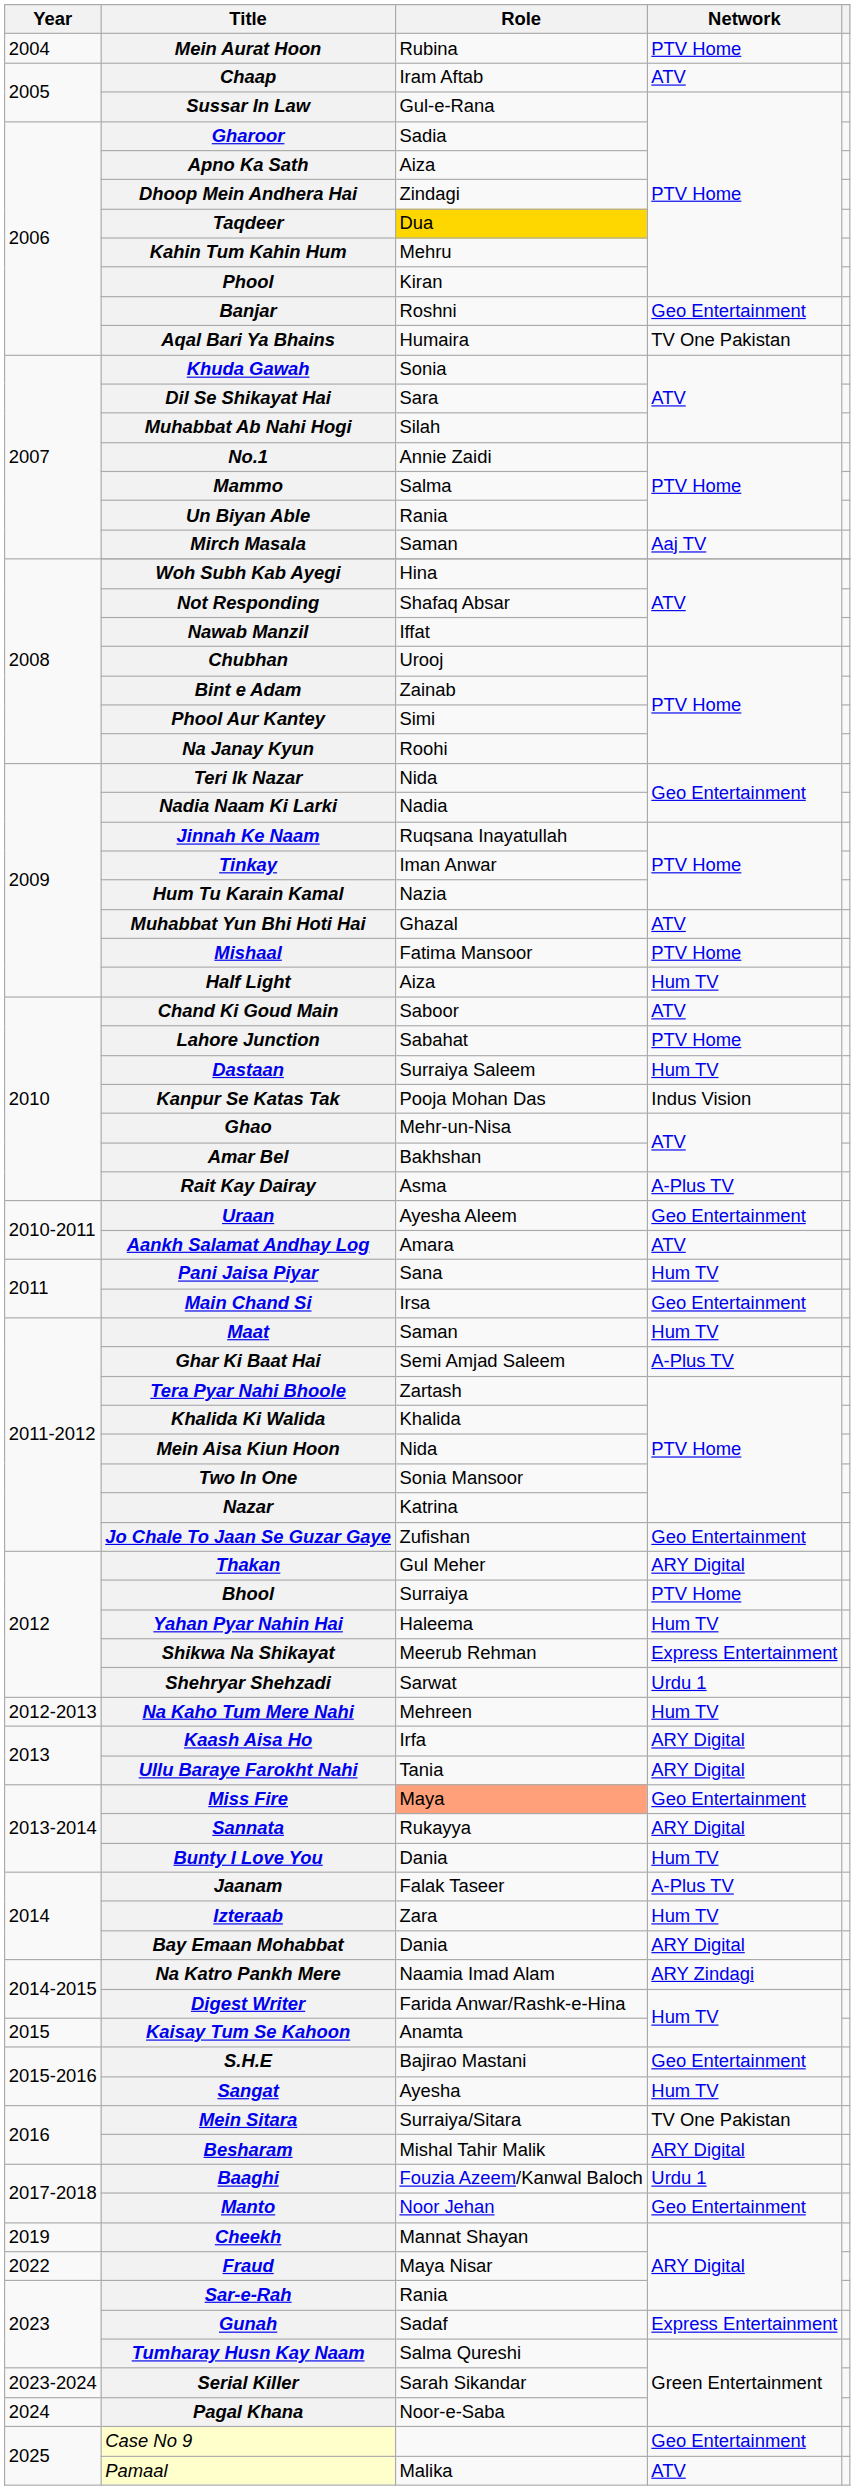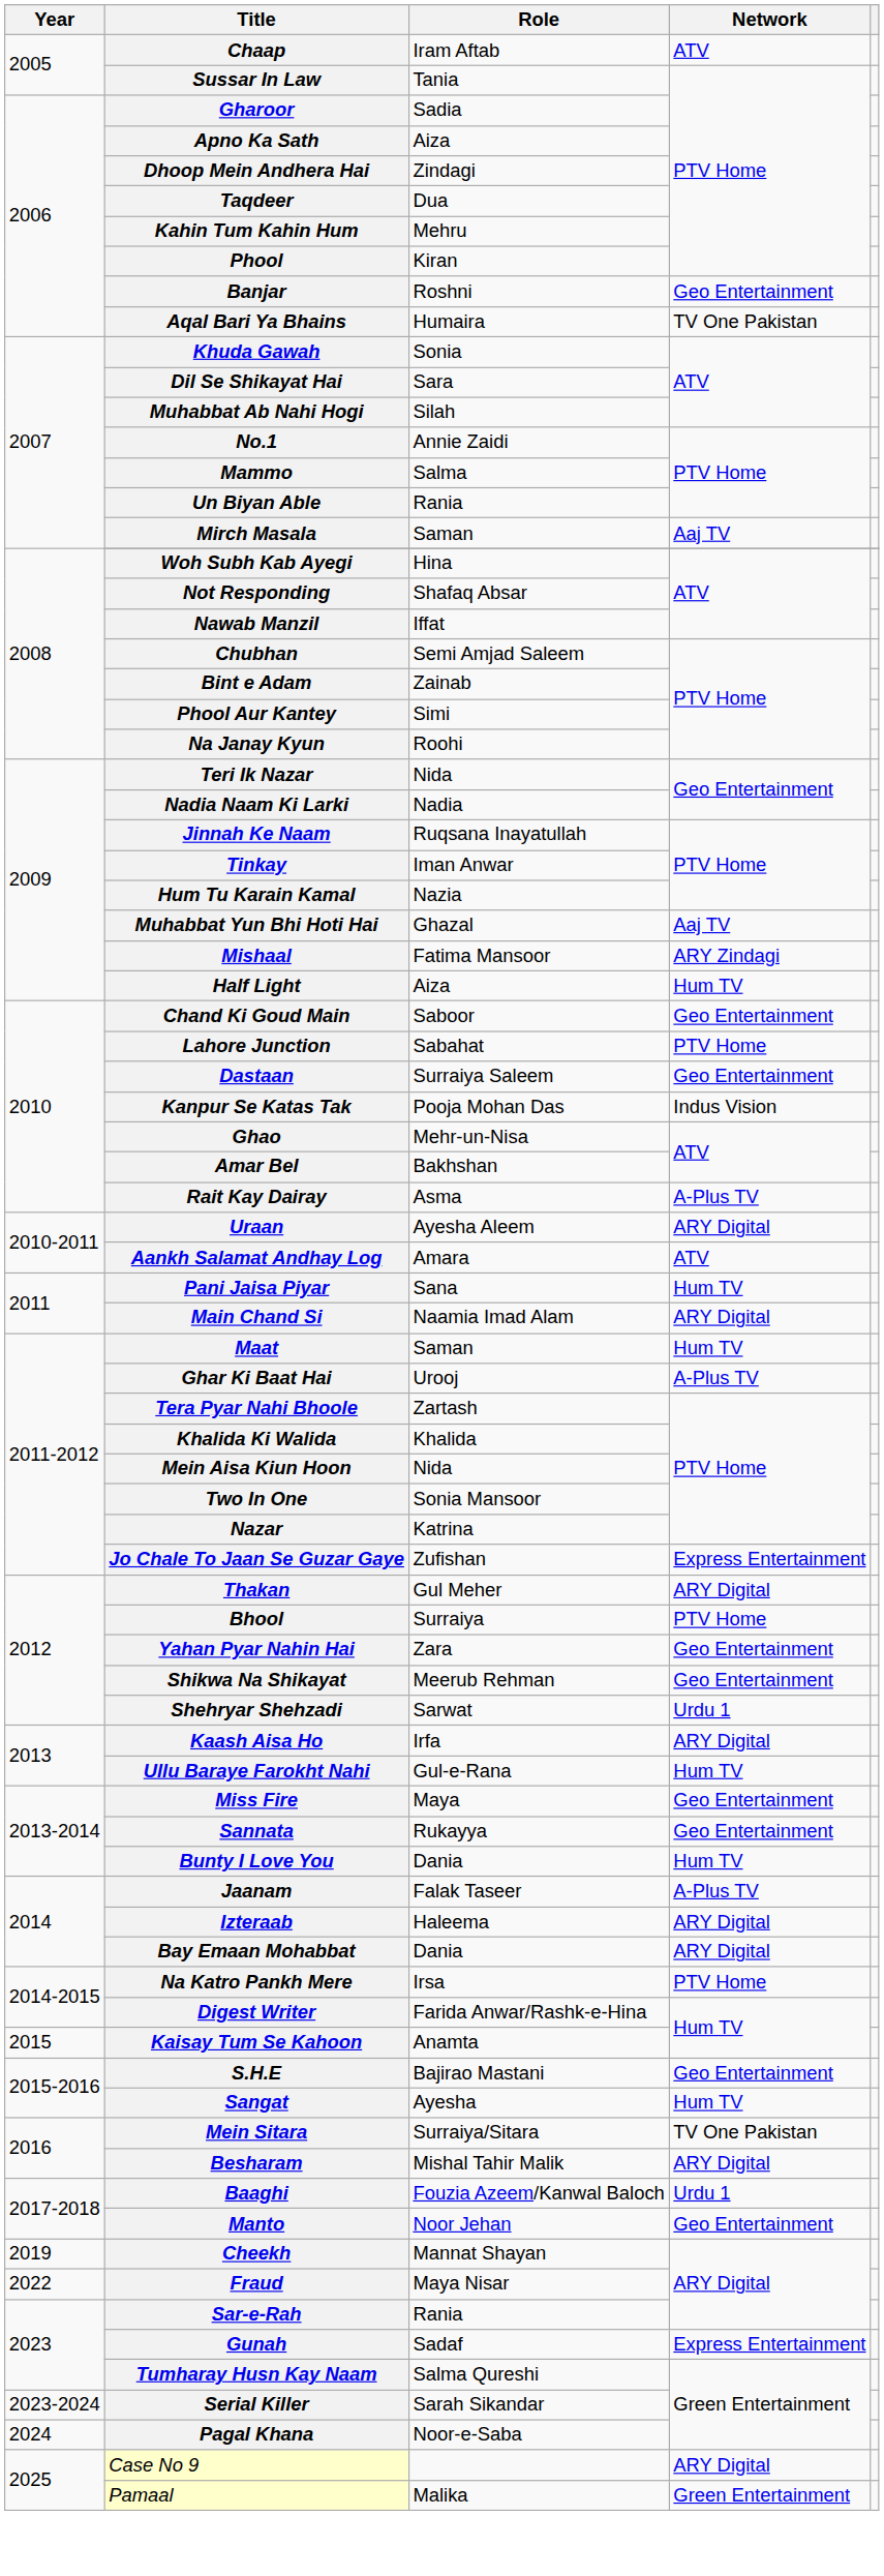- row: 2004 | Mein Aurat Hoon | Rubina | PTV Home
Sussar In Law | Role: Gul-e-Rana -> Tania
Taqdeer | Role: gold background -> no background
Chubhan | Role: Urooj -> Semi Amjad Saleem
Muhabbat Yun Bhi Hoti Hai | Network: ATV -> Aaj TV
Mishaal | Network: PTV Home -> ARY Zindagi
Chand Ki Goud Main | Network: ATV -> Geo Entertainment
Dastaan | Network: Hum TV -> Geo Entertainment
Uraan | Network: Geo Entertainment -> ARY Digital
Main Chand Si | Role: Irsa -> Naamia Imad Alam
Main Chand Si | Network: Geo Entertainment -> ARY Digital
Ghar Ki Baat Hai | Role: Semi Amjad Saleem -> Urooj
Jo Chale To Jaan Se Guzar Gaye | Network: Geo Entertainment -> Express Entertainment
Yahan Pyar Nahin Hai | Role: Haleema -> Zara
Yahan Pyar Nahin Hai | Network: Hum TV -> Geo Entertainment
Shikwa Na Shikayat | Network: Express Entertainment -> Geo Entertainment
- row: 2012-2013 | Na Kaho Tum Mere Nahi | Mehreen | Hum TV
Ullu Baraye Farokht Nahi | Role: Tania -> Gul-e-Rana
Ullu Baraye Farokht Nahi | Network: ARY Digital -> Hum TV
Miss Fire | Role: lightsalmon background -> no background
Sannata | Network: ARY Digital -> Geo Entertainment
Izteraab | Role: Zara -> Haleema
Izteraab | Network: Hum TV -> ARY Digital
Na Katro Pankh Mere | Role: Naamia Imad Alam -> Irsa
Na Katro Pankh Mere | Network: ARY Zindagi -> PTV Home
Case No 9 | Network: Geo Entertainment -> ARY Digital
Pamaal | Network: ATV -> Green Entertainment
